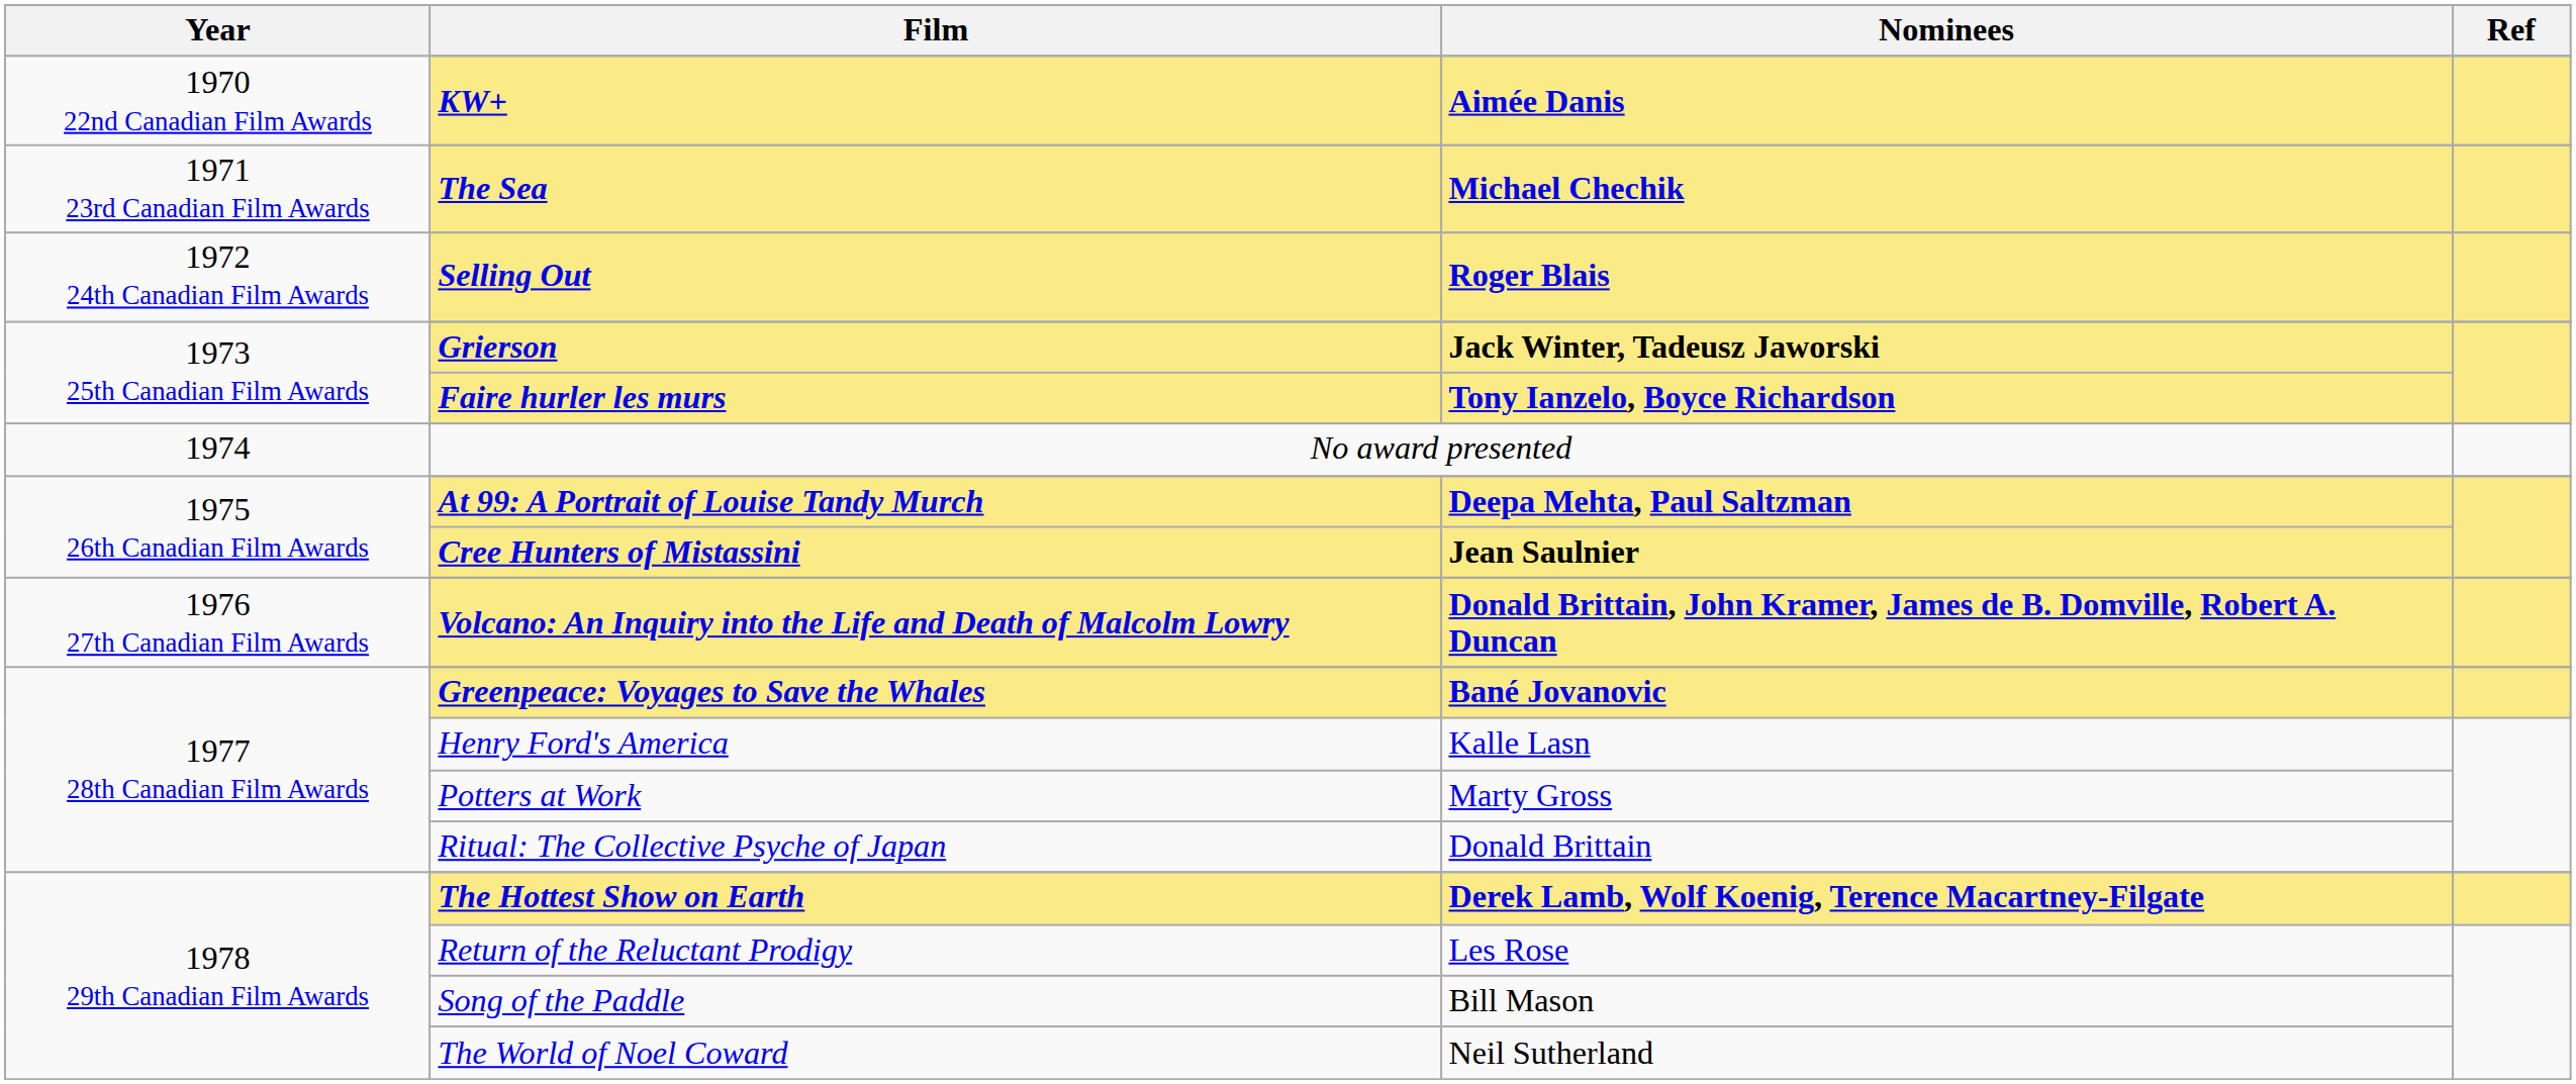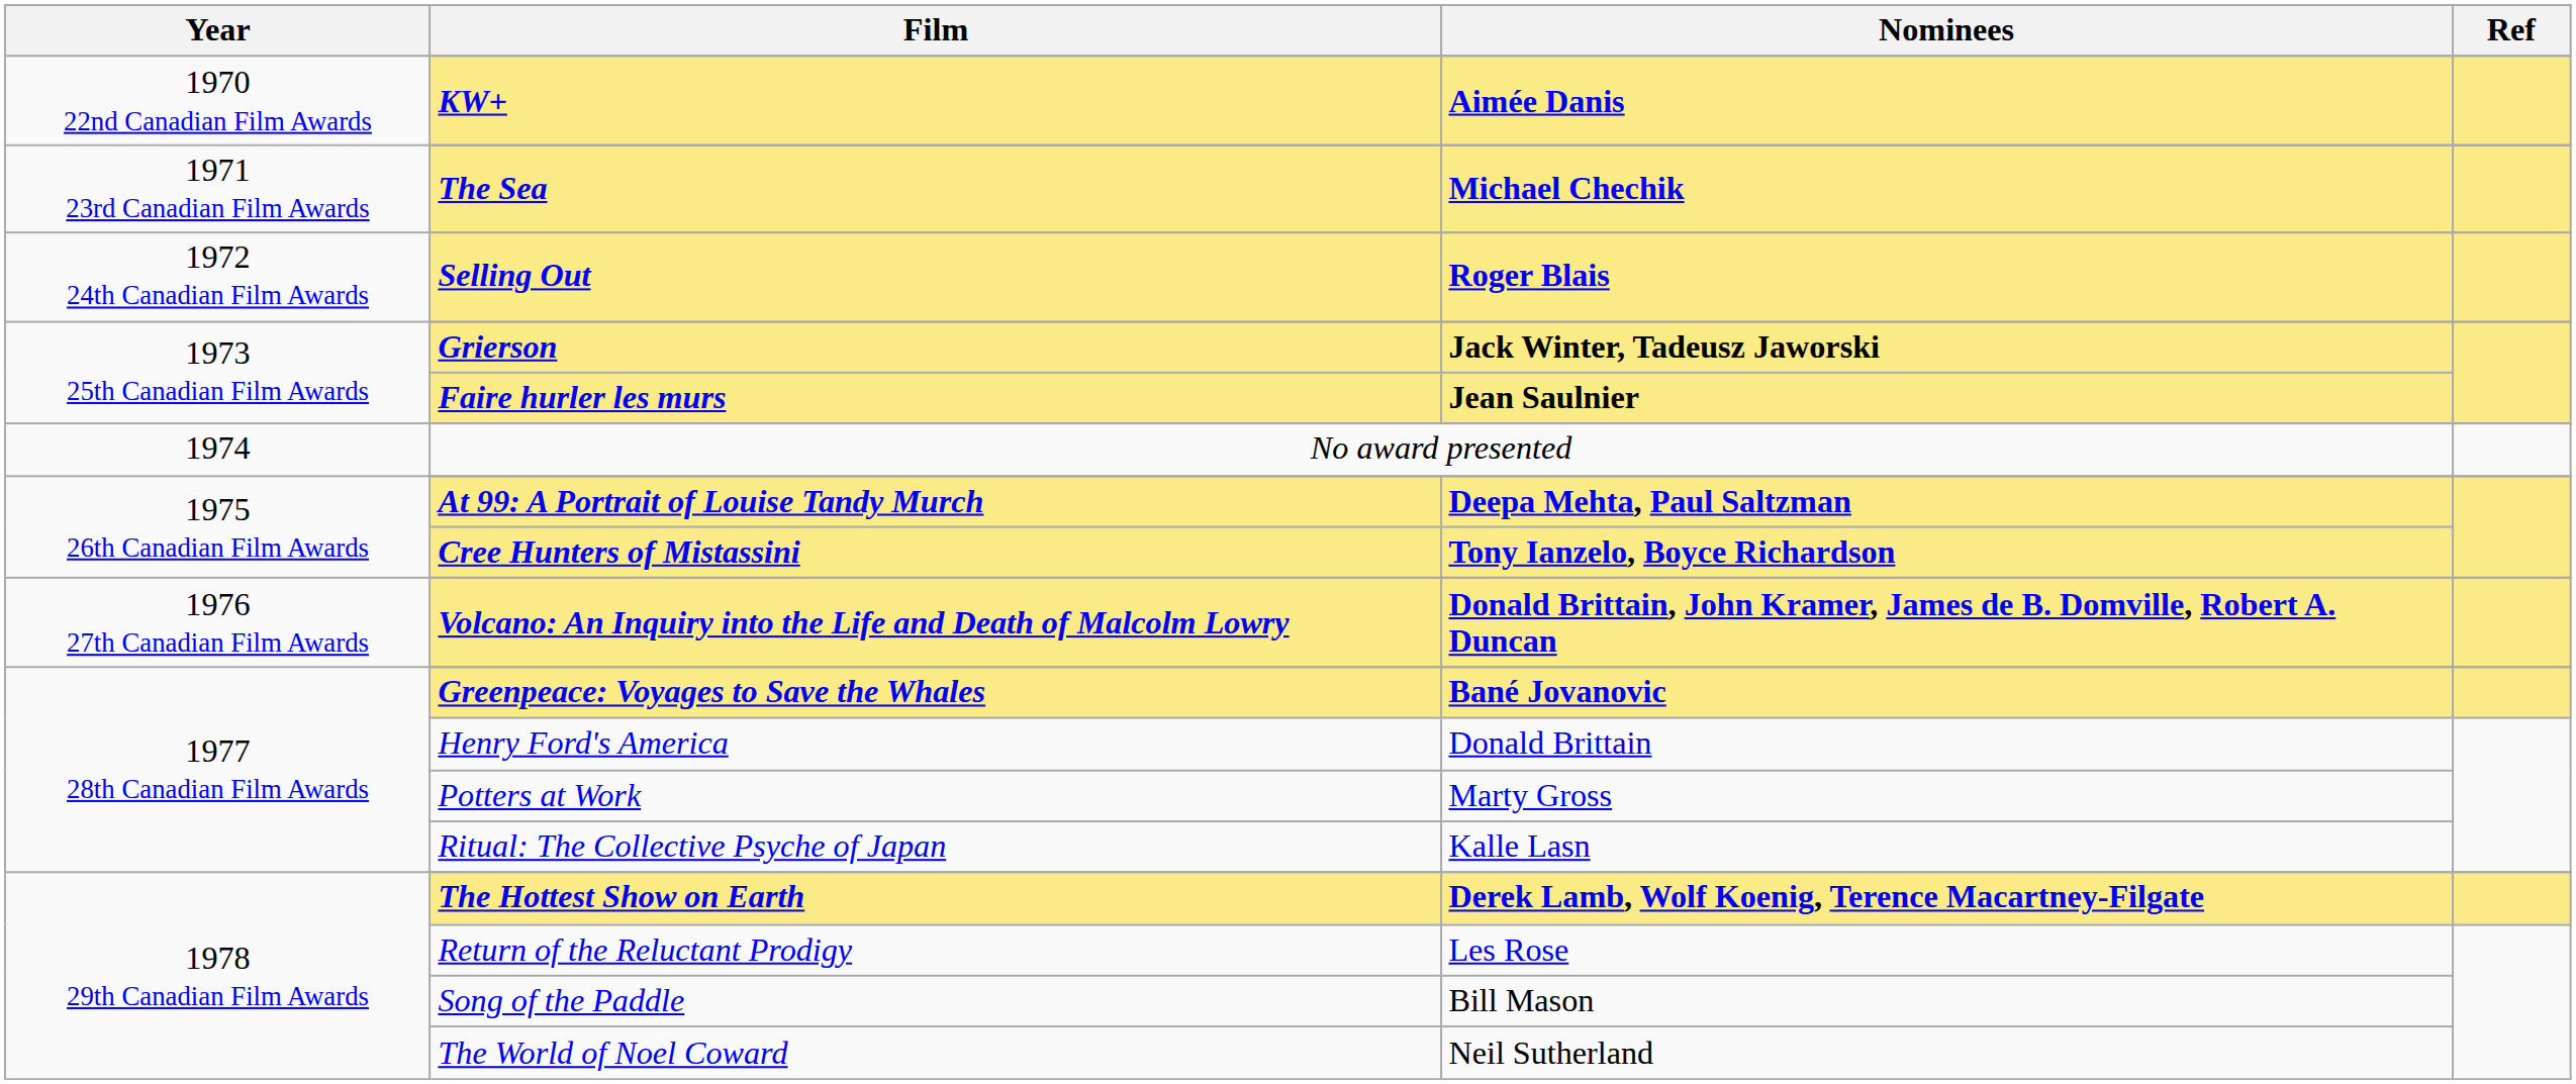Faire hurler les murs | Nominees: Tony Ianzelo, Boyce Richardson -> Jean Saulnier
Cree Hunters of Mistassini | Nominees: Jean Saulnier -> Tony Ianzelo, Boyce Richardson
Henry Ford's America | Nominees: Kalle Lasn -> Donald Brittain
Ritual: The Collective Psyche of Japan | Nominees: Donald Brittain -> Kalle Lasn
